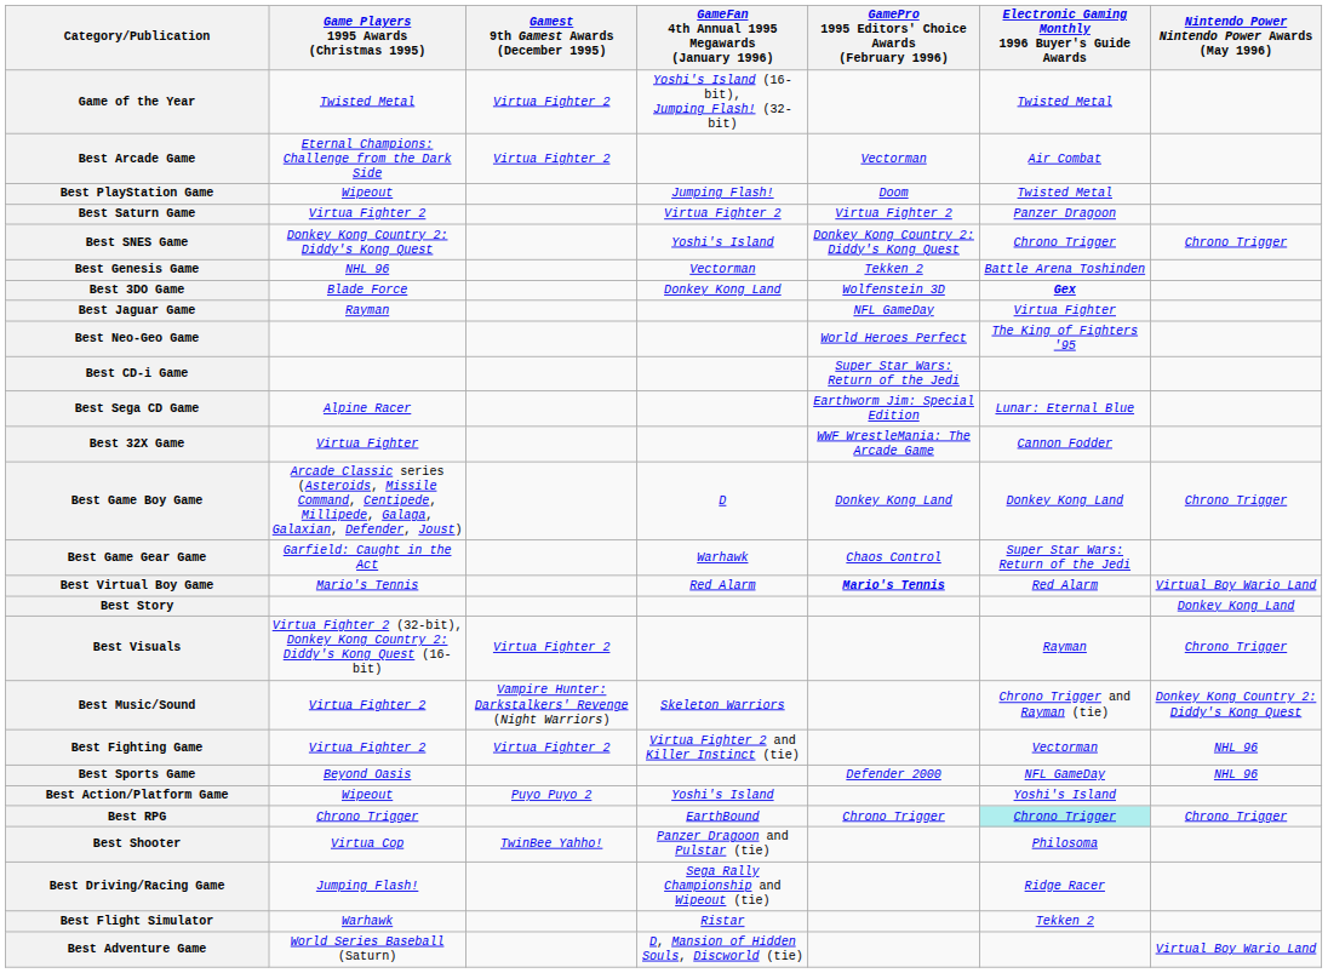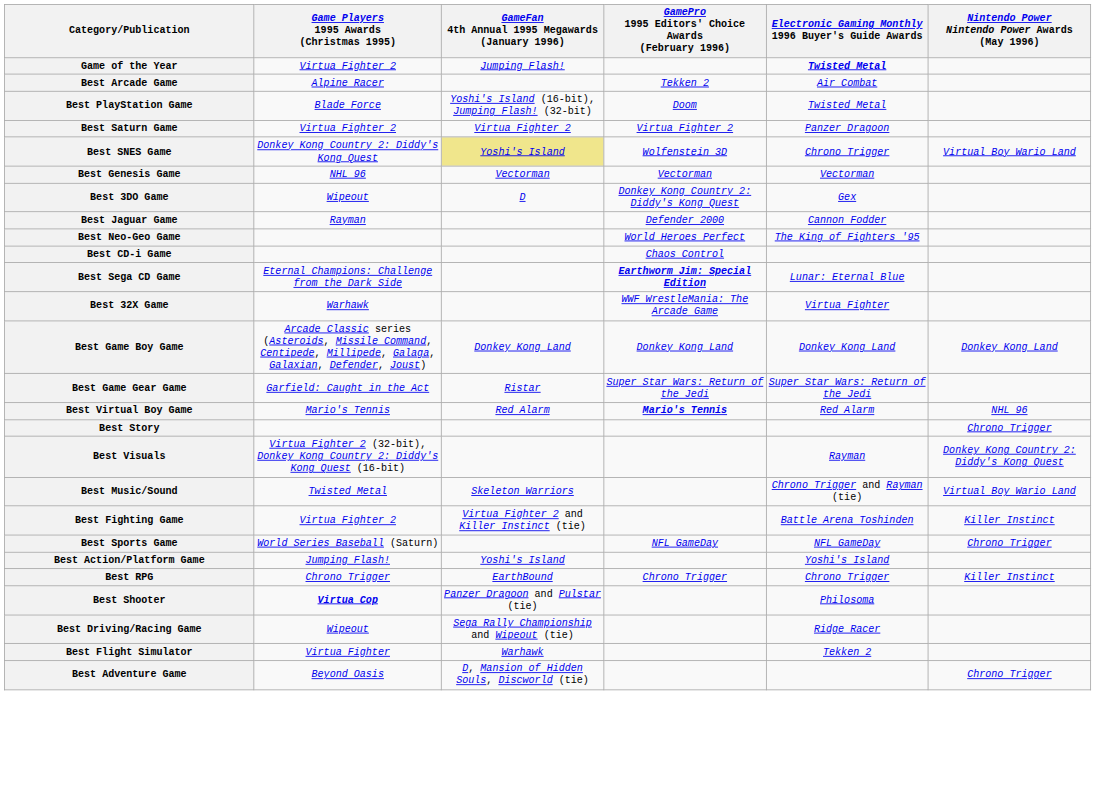- column: Gamest 9th Gamest Awards (December 1995) | Virtua Fighter 2 | Virtua Fighter 2 | Virtua Fighter 2 | Vampire Hunter: Darkstalkers' Revenge (Night Warriors) | Virtua Fighter 2 | Puyo Puyo 2 | TwinBee Yahho!
Game of the Year | Game Players 1995 Awards (Christmas 1995): Twisted Metal -> Virtua Fighter 2
Game of the Year | GameFan 4th Annual 1995 Megawards (January 1996): Yoshi's Island (16-bit), Jumping Flash! (32-bit) -> Jumping Flash!
Game of the Year | Electronic Gaming Monthly 1996 Buyer's Guide Awards: normal -> bold
Best Arcade Game | Game Players 1995 Awards (Christmas 1995): Eternal Champions: Challenge from the Dark Side -> Alpine Racer
Best Arcade Game | GamePro 1995 Editors' Choice Awards (February 1996): Vectorman -> Tekken 2
Best PlayStation Game | Game Players 1995 Awards (Christmas 1995): Wipeout -> Blade Force
Best PlayStation Game | GameFan 4th Annual 1995 Megawards (January 1996): Jumping Flash! -> Yoshi's Island (16-bit), Jumping Flash! (32-bit)
Best SNES Game | GameFan 4th Annual 1995 Megawards (January 1996): no background -> khaki background
Best SNES Game | GamePro 1995 Editors' Choice Awards (February 1996): Donkey Kong Country 2: Diddy's Kong Quest -> Wolfenstein 3D
Best SNES Game | Nintendo Power Nintendo Power Awards (May 1996): Chrono Trigger -> Virtual Boy Wario Land
Best Genesis Game | GamePro 1995 Editors' Choice Awards (February 1996): Tekken 2 -> Vectorman
Best Genesis Game | Electronic Gaming Monthly 1996 Buyer's Guide Awards: Battle Arena Toshinden -> Vectorman
Best 3DO Game | Game Players 1995 Awards (Christmas 1995): Blade Force -> Wipeout
Best 3DO Game | GameFan 4th Annual 1995 Megawards (January 1996): Donkey Kong Land -> D
Best 3DO Game | GamePro 1995 Editors' Choice Awards (February 1996): Wolfenstein 3D -> Donkey Kong Country 2: Diddy's Kong Quest
Best 3DO Game | Electronic Gaming Monthly 1996 Buyer's Guide Awards: bold -> normal
Best Jaguar Game | GamePro 1995 Editors' Choice Awards (February 1996): NFL GameDay -> Defender 2000
Best Jaguar Game | Electronic Gaming Monthly 1996 Buyer's Guide Awards: Virtua Fighter -> Cannon Fodder
Best CD-i Game | GamePro 1995 Editors' Choice Awards (February 1996): Super Star Wars: Return of the Jedi -> Chaos Control
Best Sega CD Game | Game Players 1995 Awards (Christmas 1995): Alpine Racer -> Eternal Champions: Challenge from the Dark Side
Best Sega CD Game | GamePro 1995 Editors' Choice Awards (February 1996): normal -> bold
Best 32X Game | Game Players 1995 Awards (Christmas 1995): Virtua Fighter -> Warhawk
Best 32X Game | Electronic Gaming Monthly 1996 Buyer's Guide Awards: Cannon Fodder -> Virtua Fighter
Best Game Boy Game | GameFan 4th Annual 1995 Megawards (January 1996): D -> Donkey Kong Land
Best Game Boy Game | Nintendo Power Nintendo Power Awards (May 1996): Chrono Trigger -> Donkey Kong Land
Best Game Gear Game | GameFan 4th Annual 1995 Megawards (January 1996): Warhawk -> Ristar
Best Game Gear Game | GamePro 1995 Editors' Choice Awards (February 1996): Chaos Control -> Super Star Wars: Return of the Jedi
Best Virtual Boy Game | Nintendo Power Nintendo Power Awards (May 1996): Virtual Boy Wario Land -> NHL 96
Best Story | Nintendo Power Nintendo Power Awards (May 1996): Donkey Kong Land -> Chrono Trigger
Best Visuals | Nintendo Power Nintendo Power Awards (May 1996): Chrono Trigger -> Donkey Kong Country 2: Diddy's Kong Quest
Best Music/Sound | Game Players 1995 Awards (Christmas 1995): Virtua Fighter 2 -> Twisted Metal
Best Music/Sound | Nintendo Power Nintendo Power Awards (May 1996): Donkey Kong Country 2: Diddy's Kong Quest -> Virtual Boy Wario Land
Best Fighting Game | Electronic Gaming Monthly 1996 Buyer's Guide Awards: Vectorman -> Battle Arena Toshinden
Best Fighting Game | Nintendo Power Nintendo Power Awards (May 1996): NHL 96 -> Killer Instinct
Best Sports Game | Game Players 1995 Awards (Christmas 1995): Beyond Oasis -> World Series Baseball (Saturn)
Best Sports Game | GamePro 1995 Editors' Choice Awards (February 1996): Defender 2000 -> NFL GameDay
Best Sports Game | Nintendo Power Nintendo Power Awards (May 1996): NHL 96 -> Chrono Trigger
Best Action/Platform Game | Game Players 1995 Awards (Christmas 1995): Wipeout -> Jumping Flash!
Best RPG | Electronic Gaming Monthly 1996 Buyer's Guide Awards: paleturquoise background -> no background
Best RPG | Nintendo Power Nintendo Power Awards (May 1996): Chrono Trigger -> Killer Instinct
Best Shooter | Game Players 1995 Awards (Christmas 1995): normal -> bold
Best Driving/Racing Game | Game Players 1995 Awards (Christmas 1995): Jumping Flash! -> Wipeout
Best Flight Simulator | Game Players 1995 Awards (Christmas 1995): Warhawk -> Virtua Fighter
Best Flight Simulator | GameFan 4th Annual 1995 Megawards (January 1996): Ristar -> Warhawk
Best Adventure Game | Game Players 1995 Awards (Christmas 1995): World Series Baseball (Saturn) -> Beyond Oasis
Best Adventure Game | Nintendo Power Nintendo Power Awards (May 1996): Virtual Boy Wario Land -> Chrono Trigger
